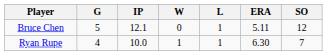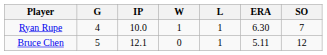rows swapped: Bruce Chen <-> Ryan Rupe
